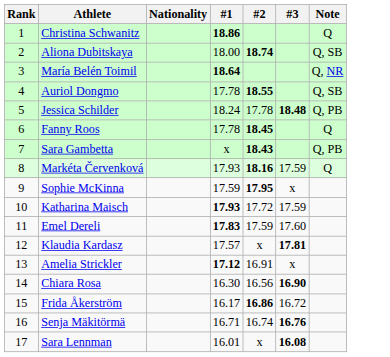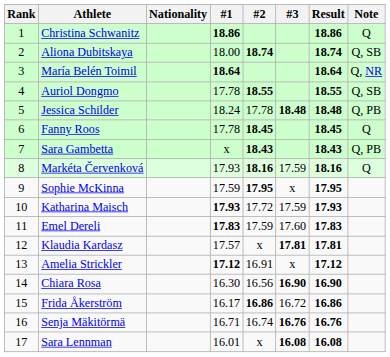+ column: Result | 18.86 | 18.74 | 18.64 | 18.55 | 18.48 | 18.45 | 18.43 | 18.16 | 17.95 | 17.93 | 17.83 | 17.81 | 17.12 | 16.90 | 16.86 | 16.76 | 16.08
